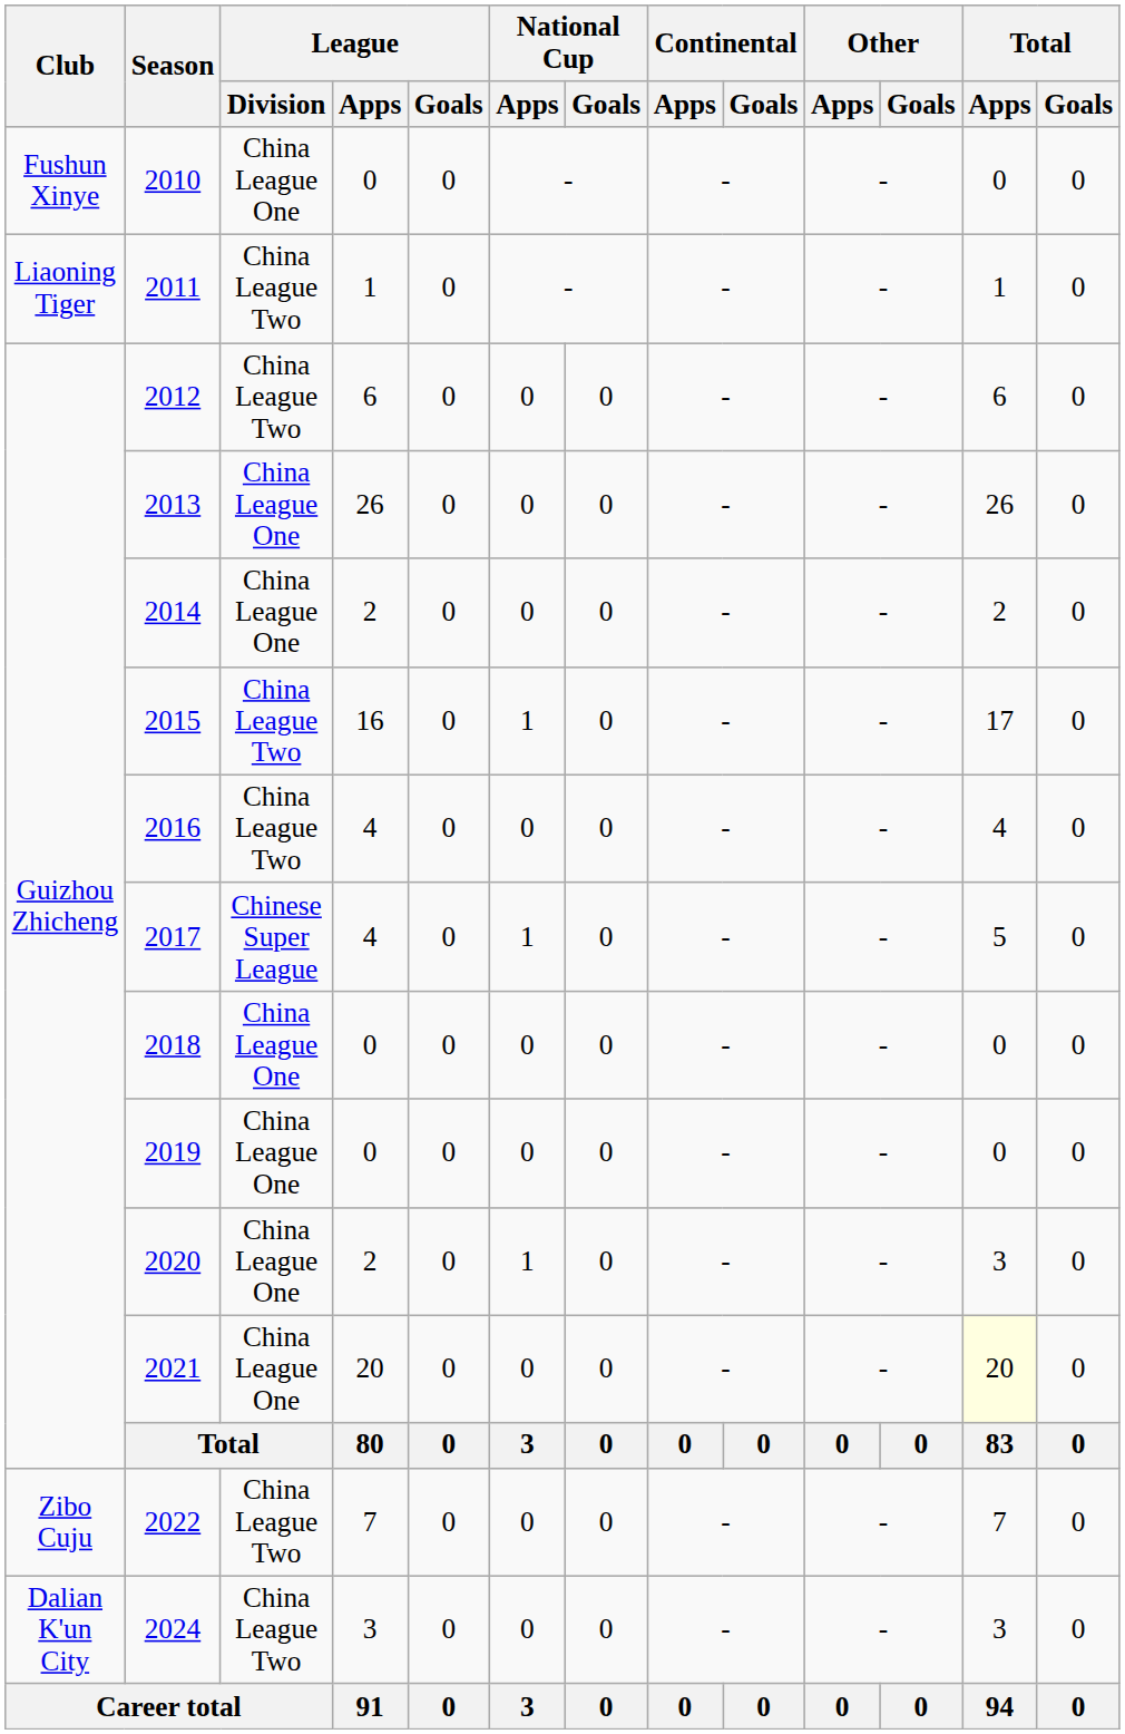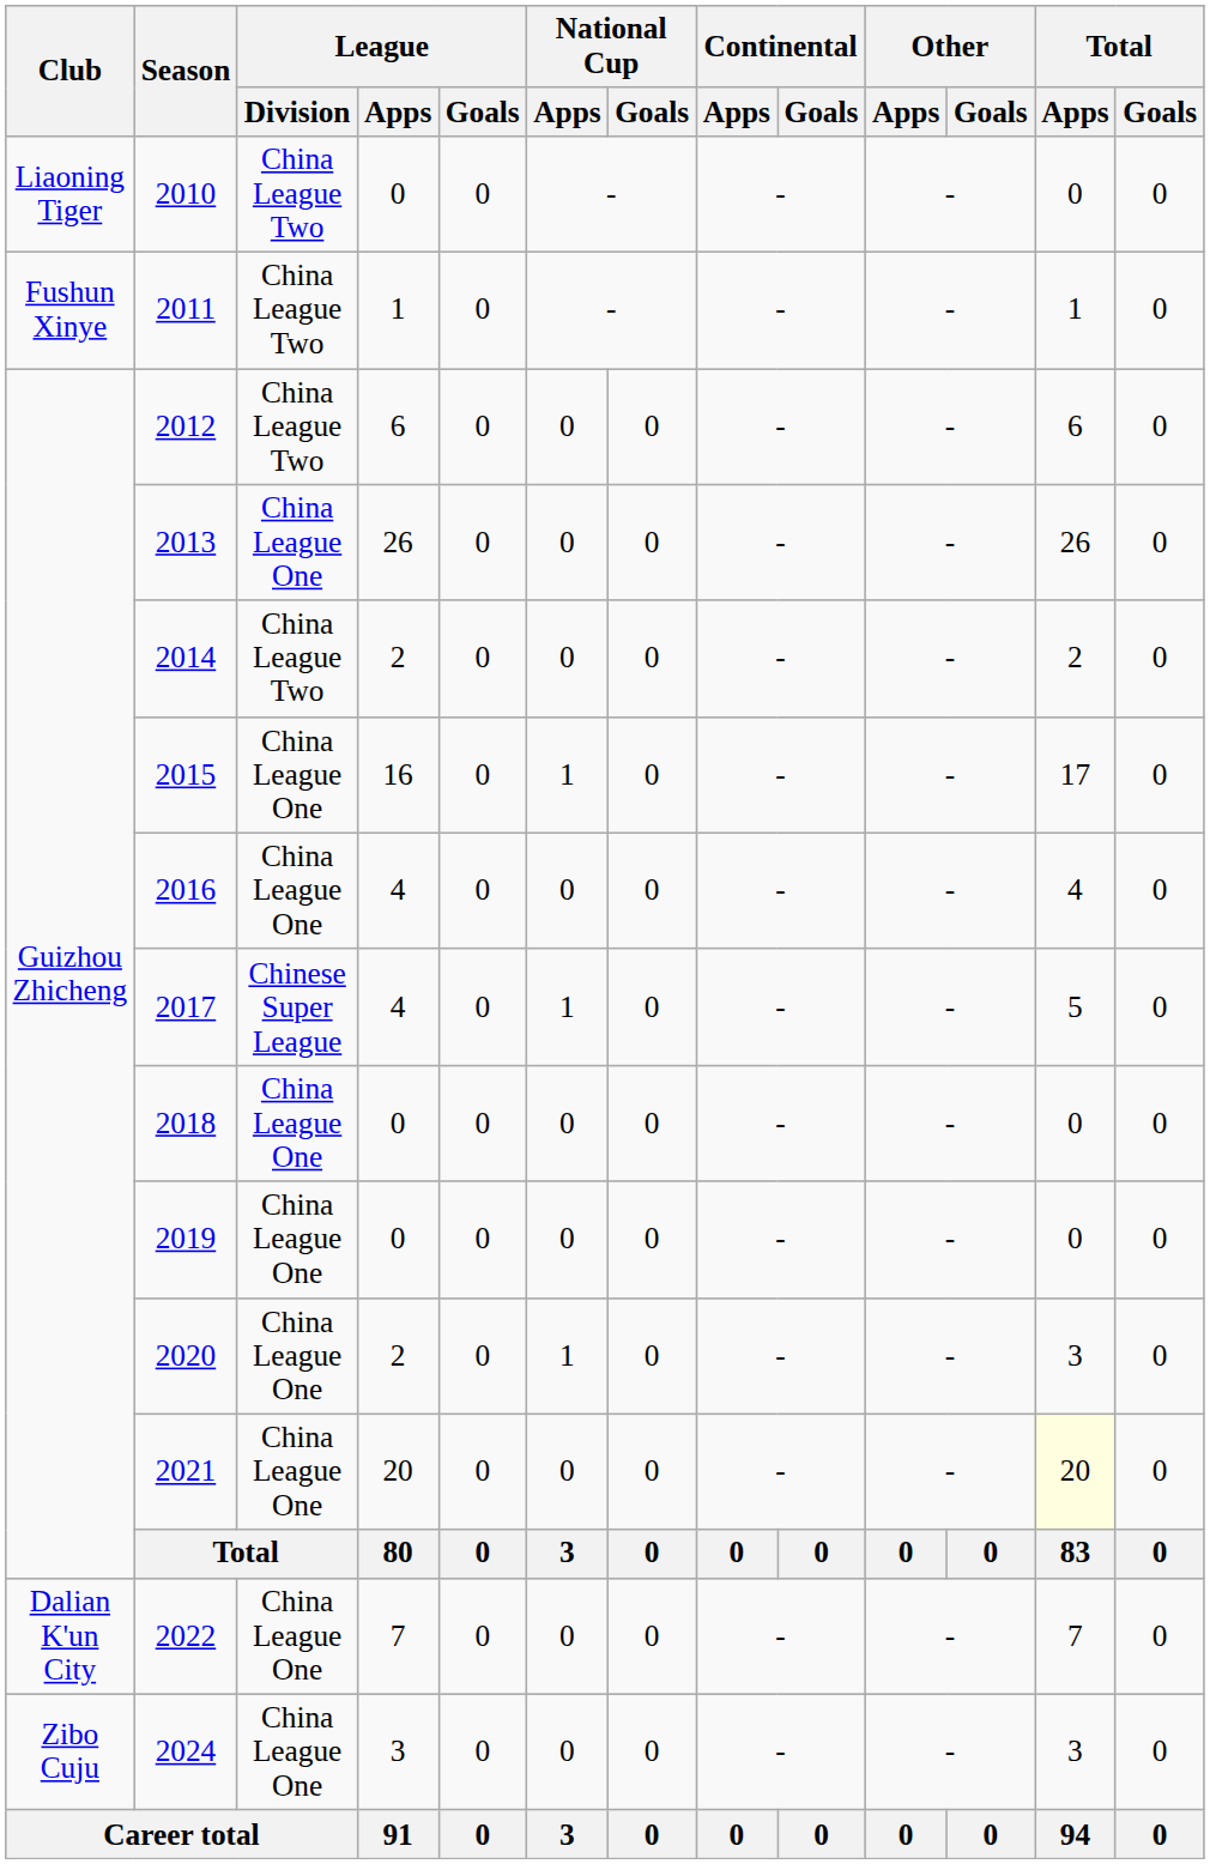2010 | Club: Fushun Xinye -> Liaoning Tiger
2010 | League / Division: China League One -> China League Two
2011 | Club: Liaoning Tiger -> Fushun Xinye
2014 | League / Division: China League One -> China League Two
2015 | League / Division: China League Two -> China League One
2016 | League / Division: China League Two -> China League One
2022 | Club: Zibo Cuju -> Dalian K'un City
2022 | League / Division: China League Two -> China League One
2024 | Club: Dalian K'un City -> Zibo Cuju
2024 | League / Division: China League Two -> China League One
